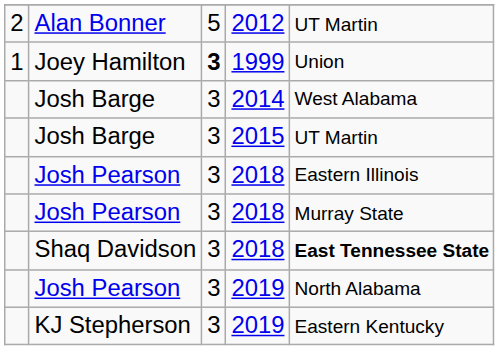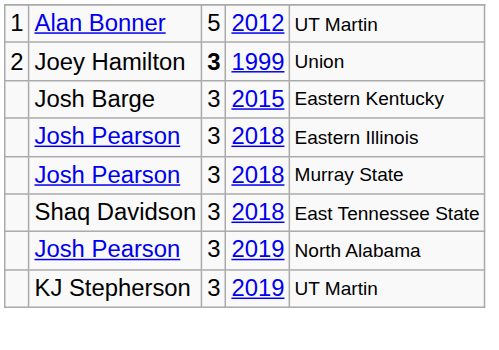Alan Bonner | column 1: 2 -> 1
Joey Hamilton | column 1: 1 -> 2
- row: Josh Barge | 3 | 2014 | West Alabama
Josh Barge / 2015 | column 5: UT Martin -> Eastern Kentucky
Shaq Davidson | column 5: bold -> normal
KJ Stepherson | column 5: Eastern Kentucky -> UT Martin
